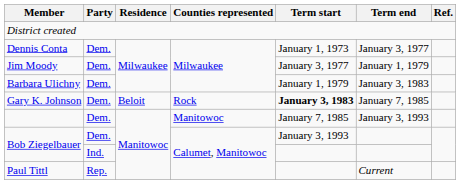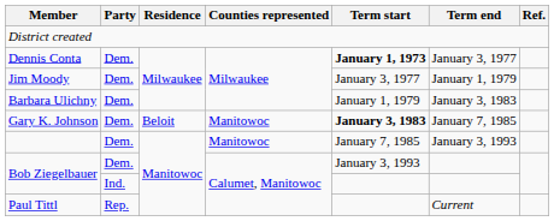Dennis Conta | Term start: normal -> bold
Gary K. Johnson | Counties represented: Rock -> Manitowoc
